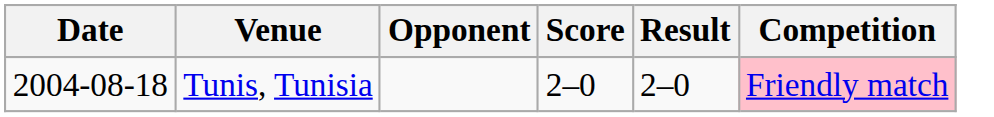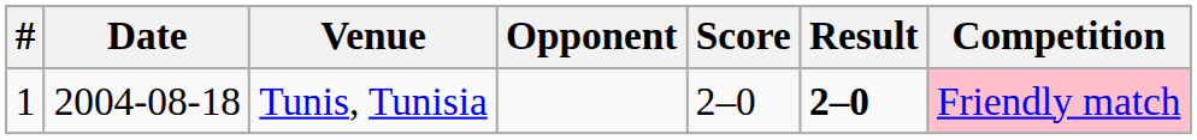+ column: # | 1
Tunis, Tunisia | Result: normal -> bold
